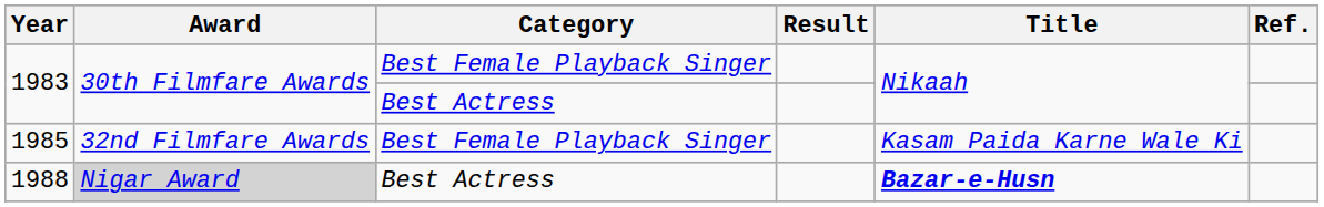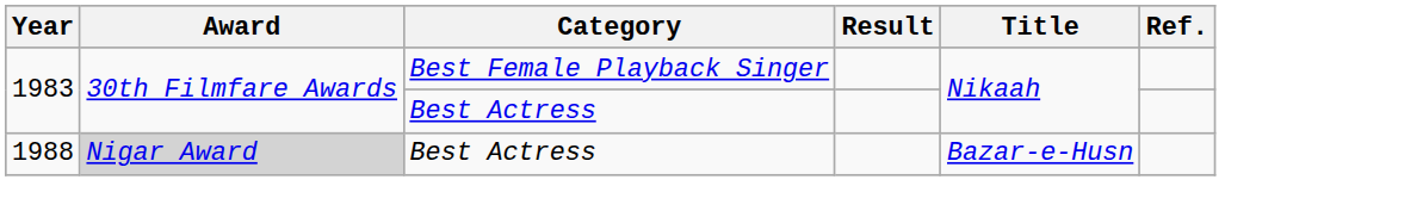- row: 1985 | 32nd Filmfare Awards | Best Female Playback Singer | Kasam Paida Karne Wale Ki
1988 | Title: bold -> normal
